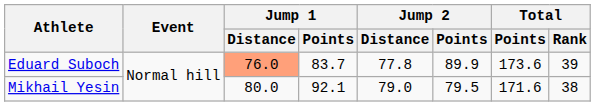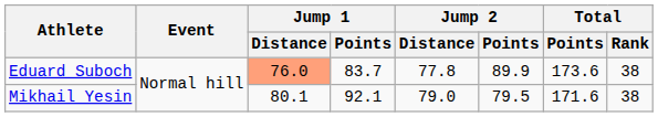Eduard Suboch | Total / Rank: 39 -> 38
Mikhail Yesin | Jump 1 / Distance: 80.0 -> 80.1
